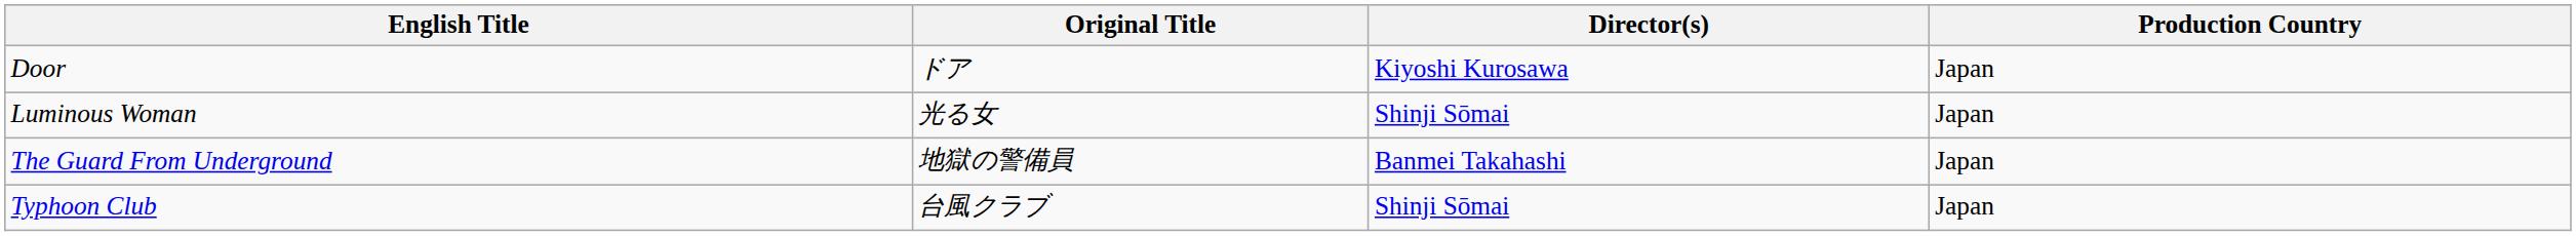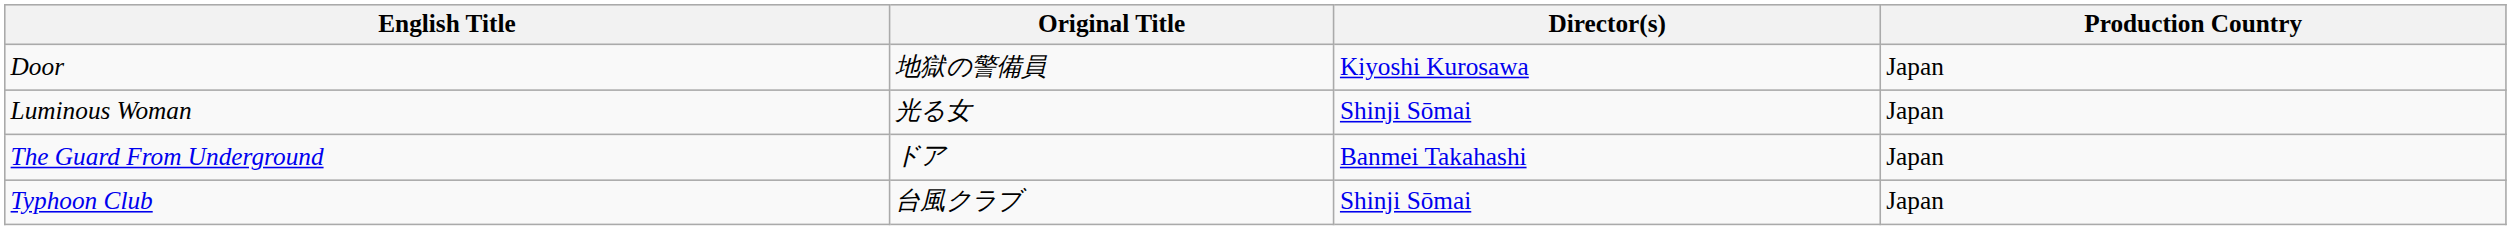Door | Original Title: ドア -> 地獄の警備員
The Guard From Underground | Original Title: 地獄の警備員 -> ドア
